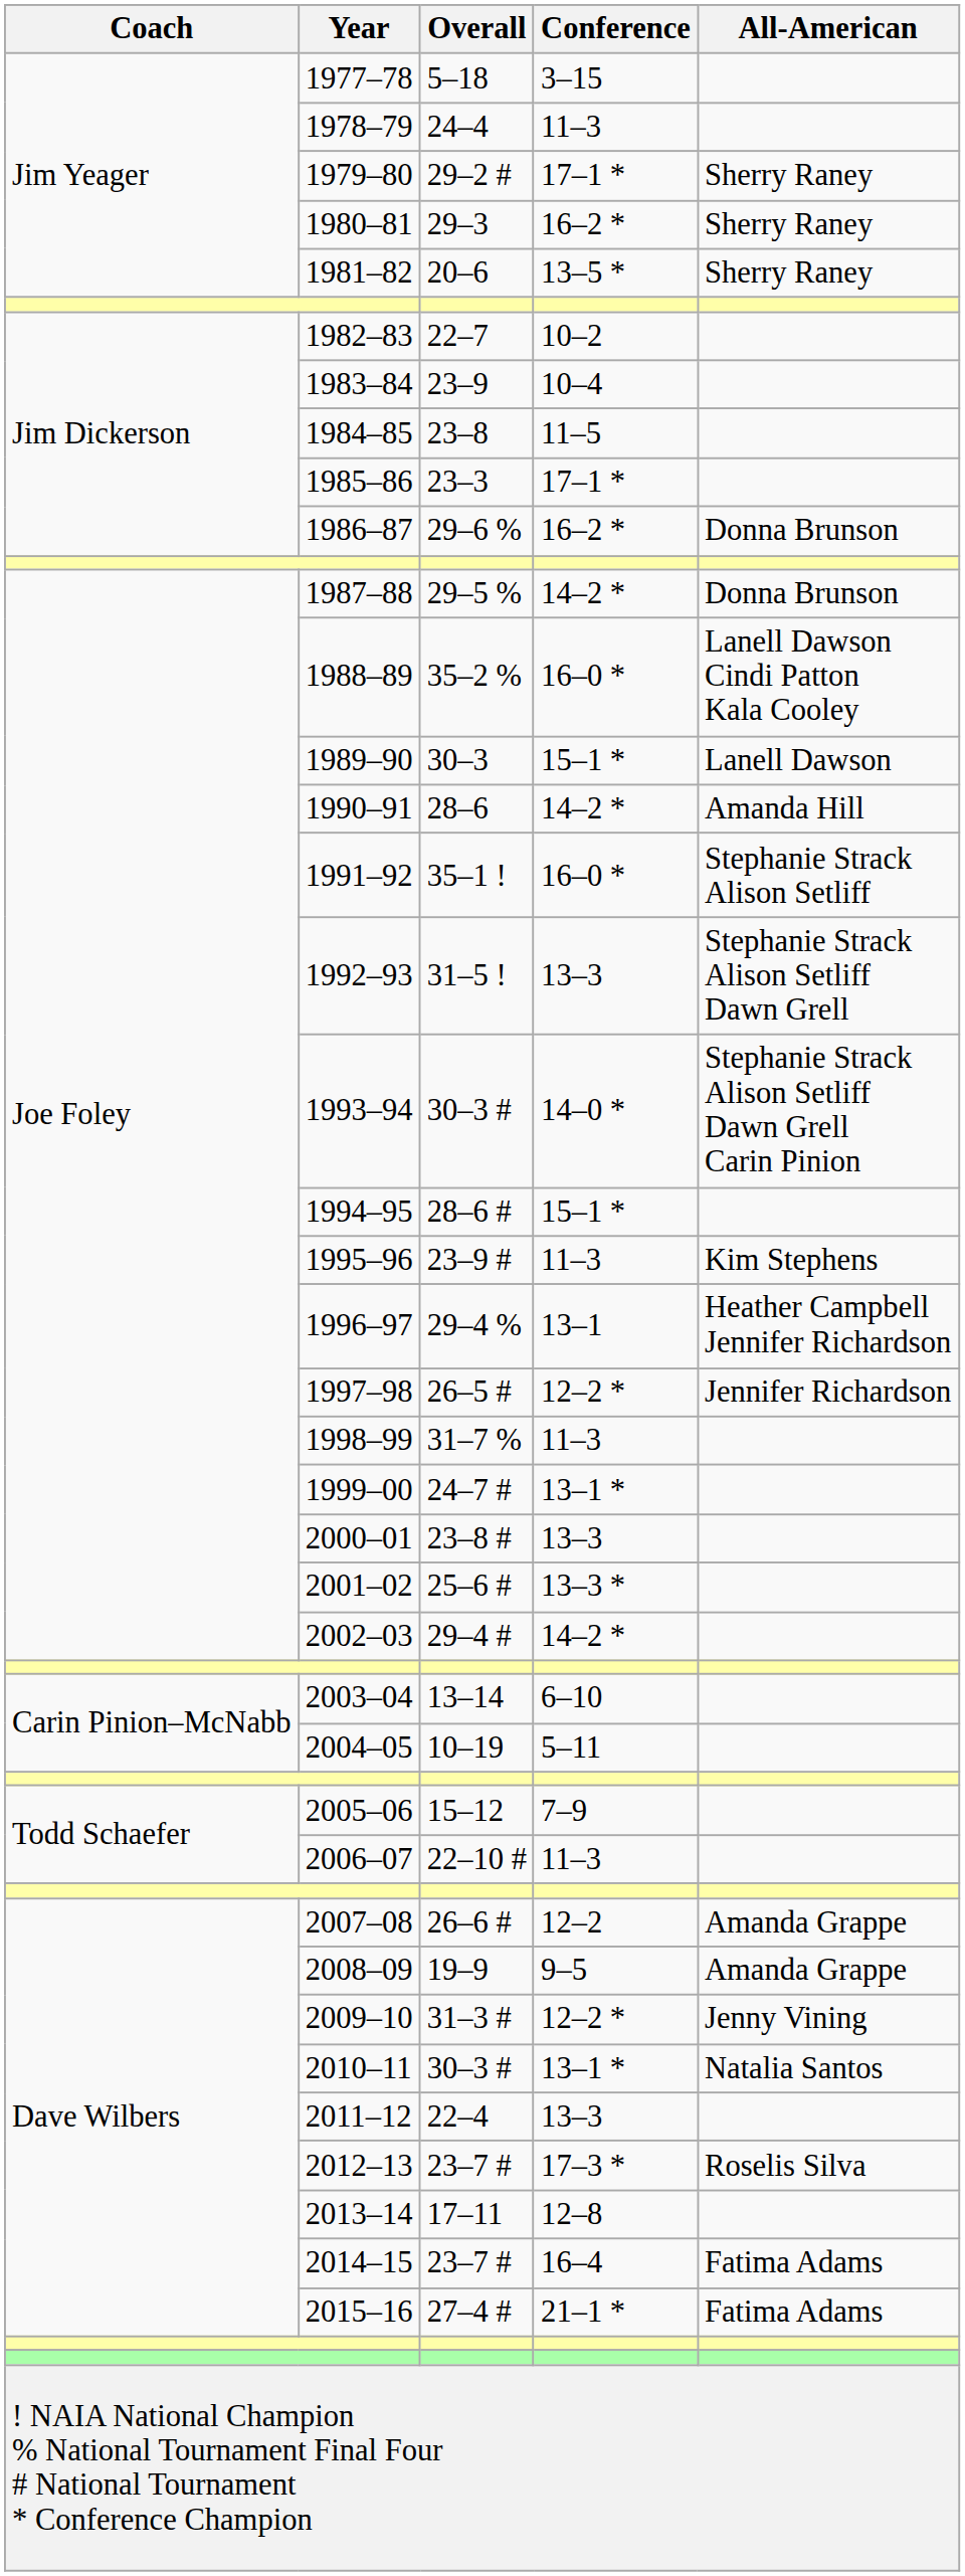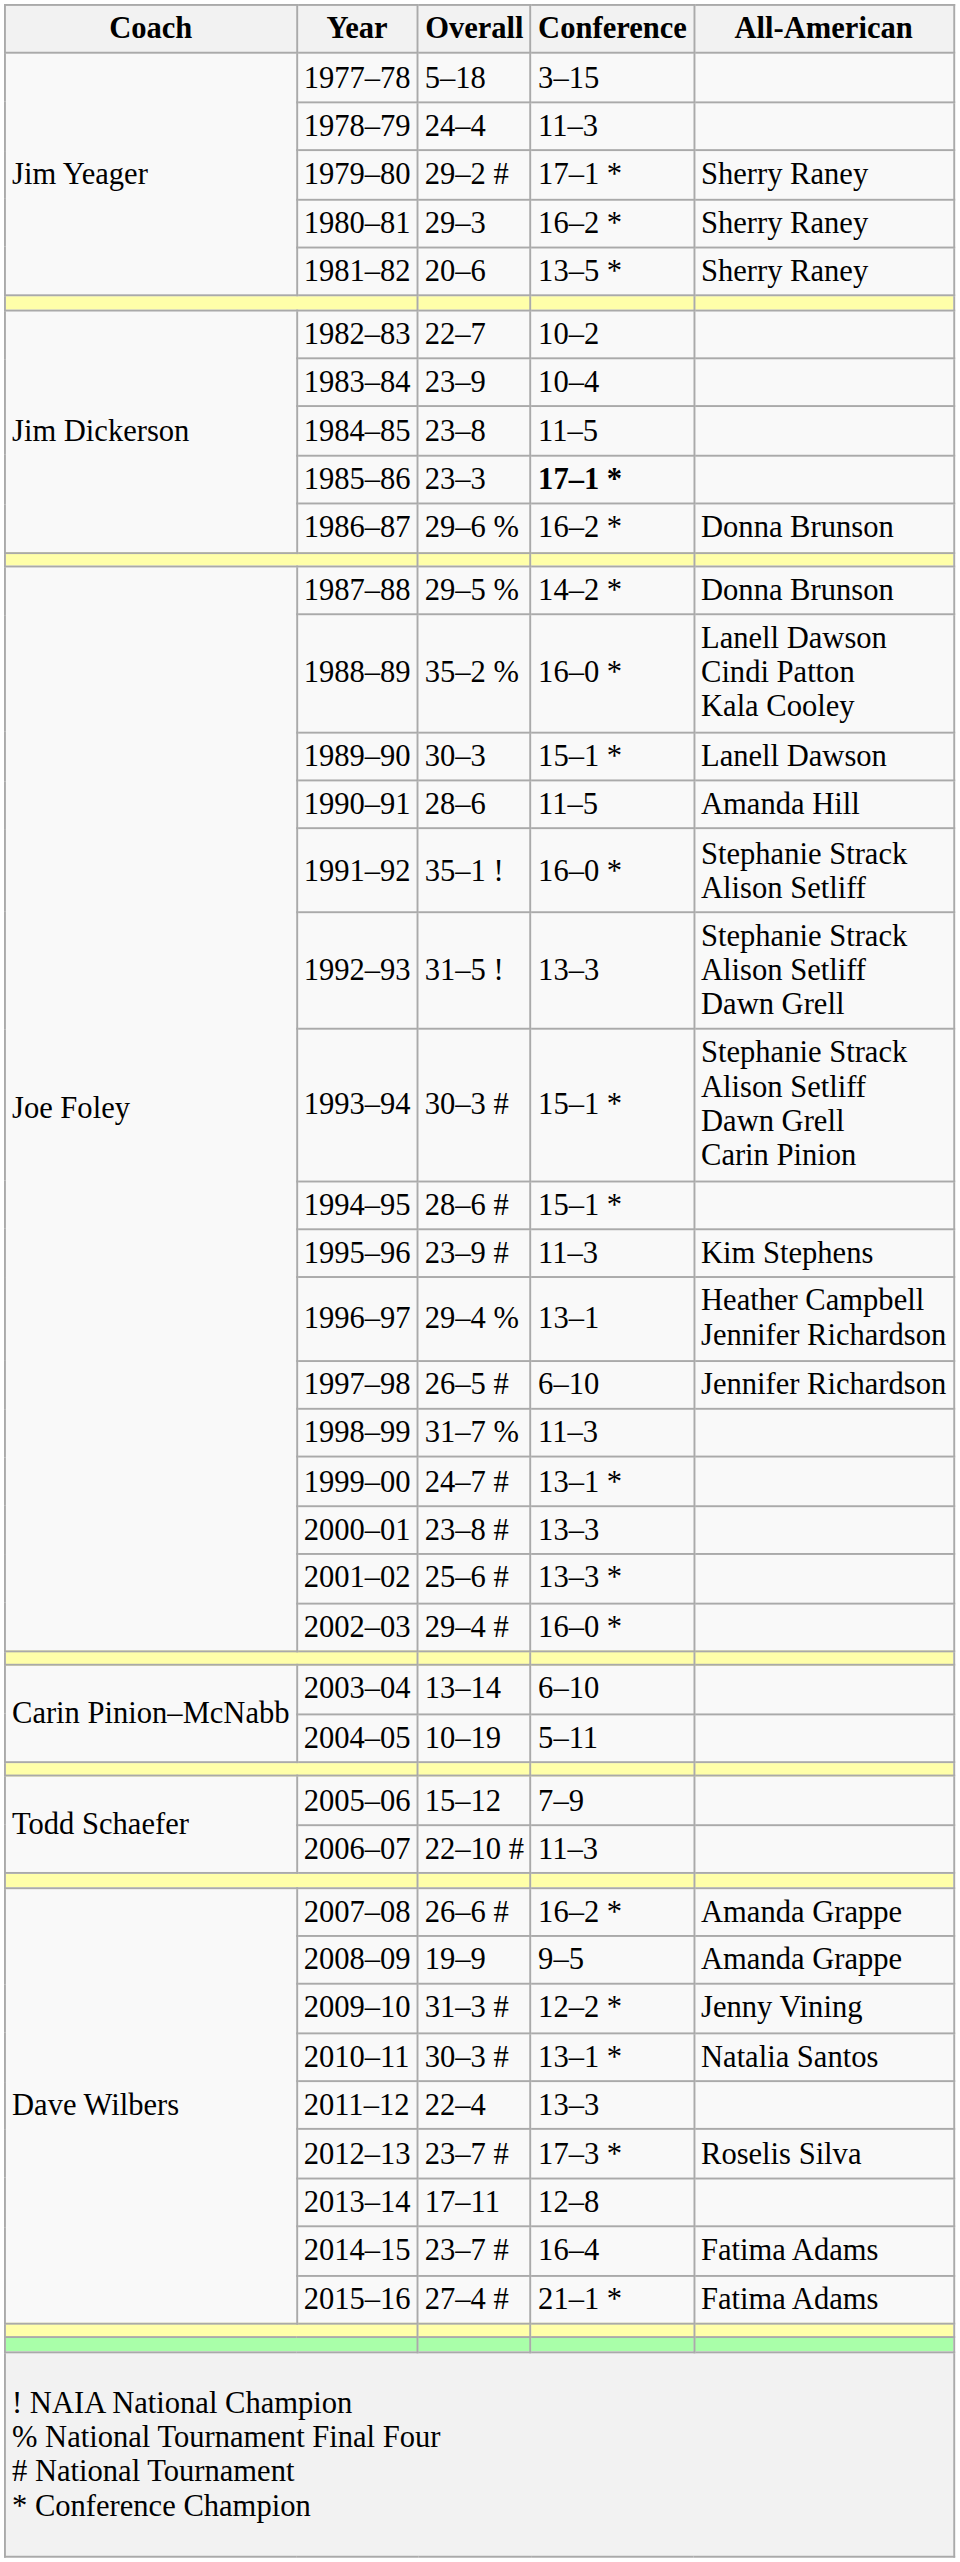1985–86 | Conference: normal -> bold
1990–91 | Conference: 14–2 * -> 11–5
1993–94 | Conference: 14–0 * -> 15–1 *
1997–98 | Conference: 12–2 * -> 6–10
2002–03 | Conference: 14–2 * -> 16–0 *
2007–08 | Conference: 12–2 -> 16–2 *
